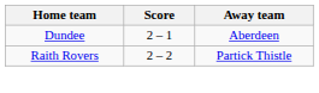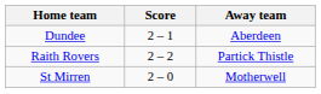+ row: St Mirren | 2 – 0 | Motherwell
